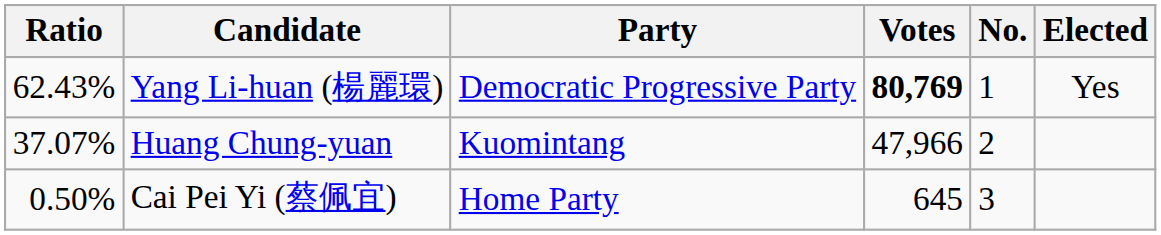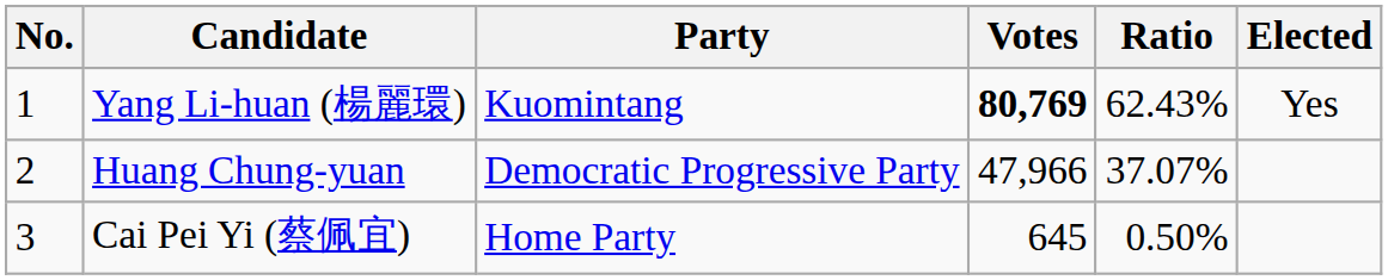columns swapped: No. <-> Ratio
Yang Li-huan (楊麗環) | Party: Democratic Progressive Party -> Kuomintang
Huang Chung-yuan | Party: Kuomintang -> Democratic Progressive Party
